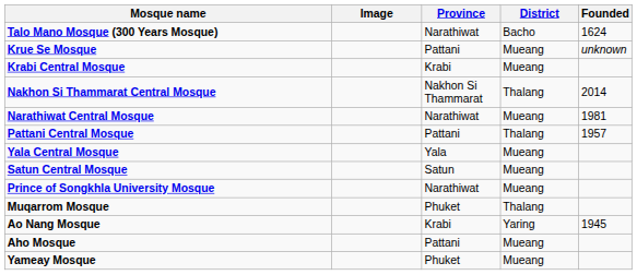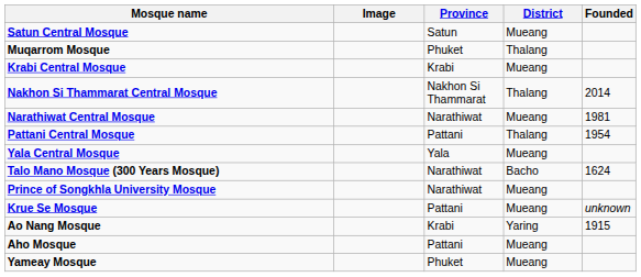rows swapped: Talo Mano Mosque (300 Years Mosque) <-> Satun Central Mosque
rows swapped: Krue Se Mosque <-> Muqarrom Mosque
Pattani Central Mosque | Founded: 1957 -> 1954
Ao Nang Mosque | Founded: 1945 -> 1915
